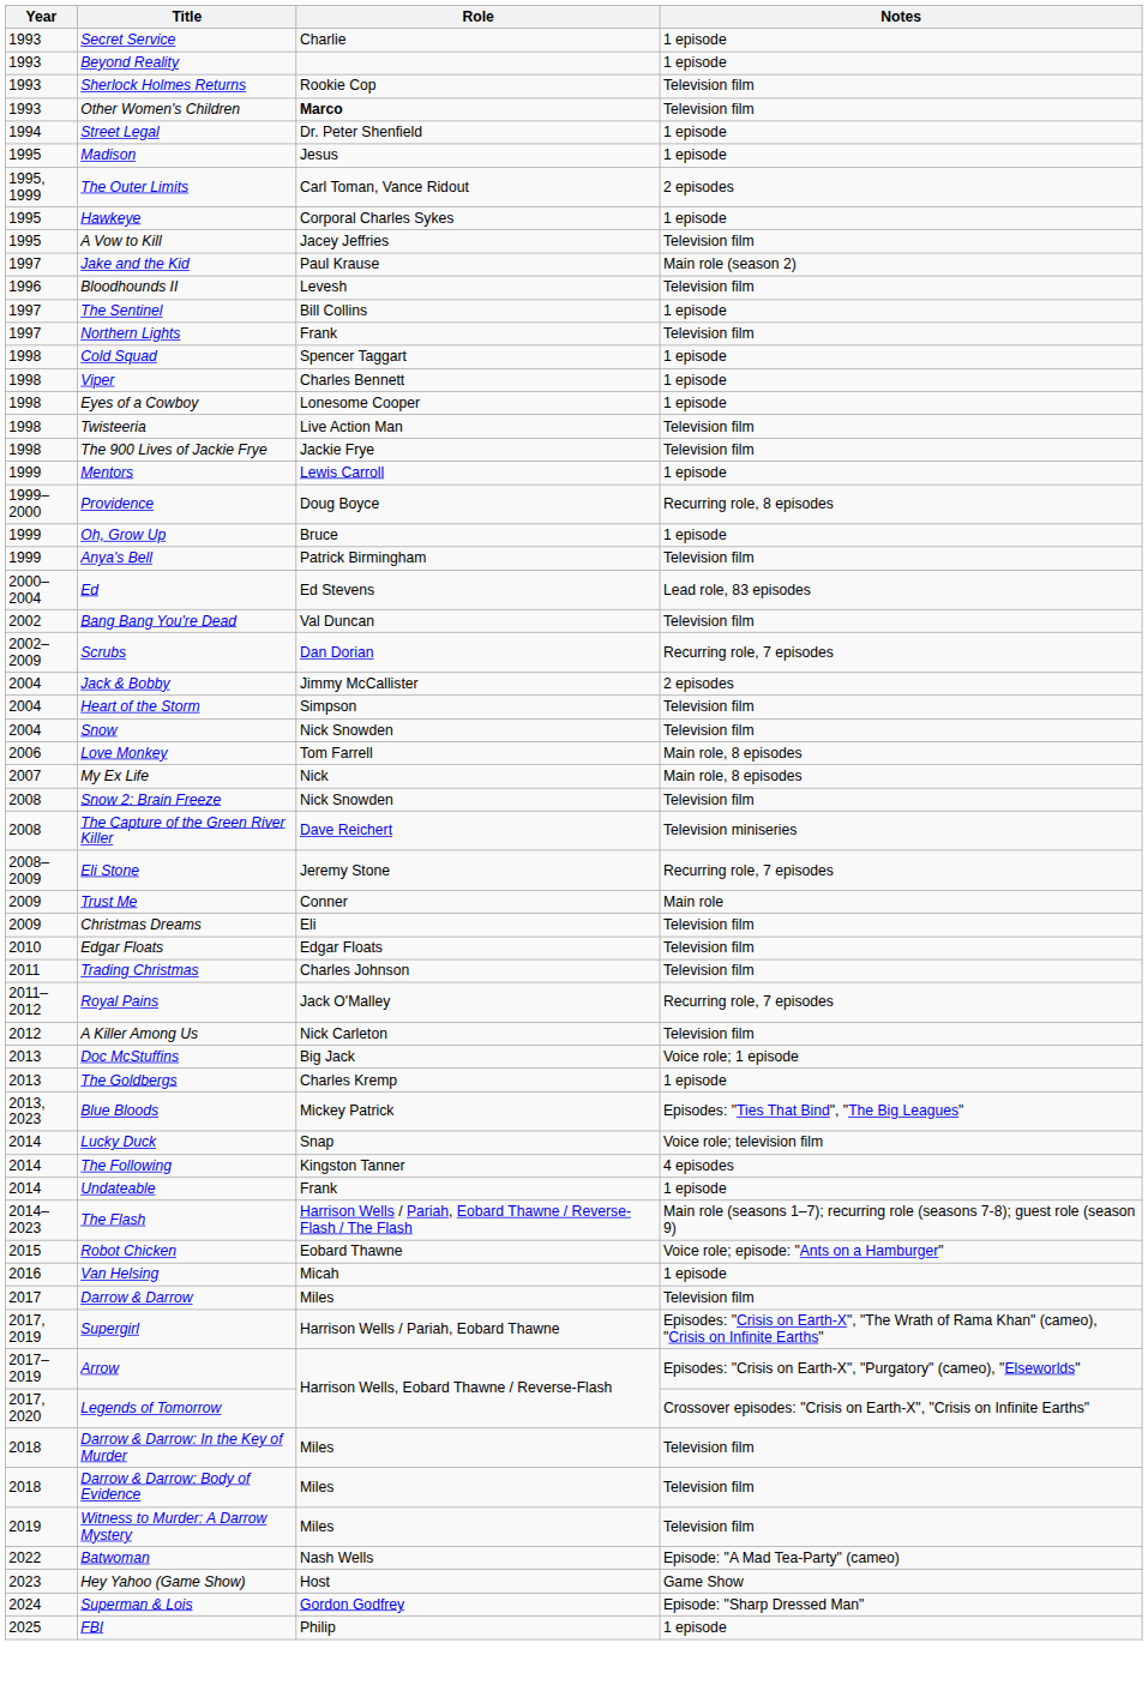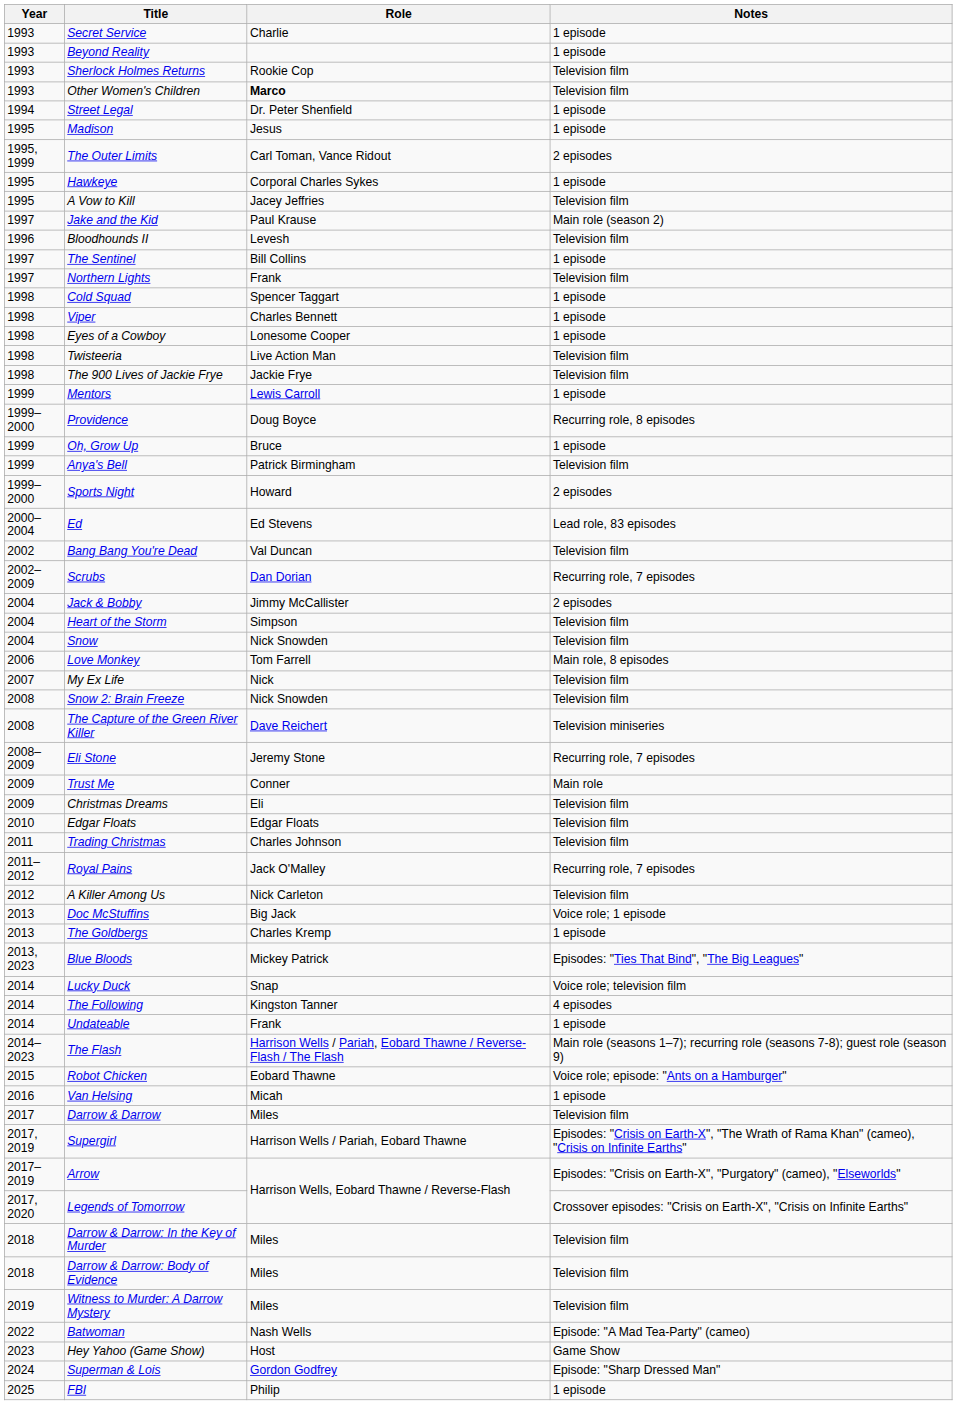+ row: 1999–2000 | Sports Night | Howard | 2 episodes
My Ex Life | Notes: Main role, 8 episodes -> Television film
